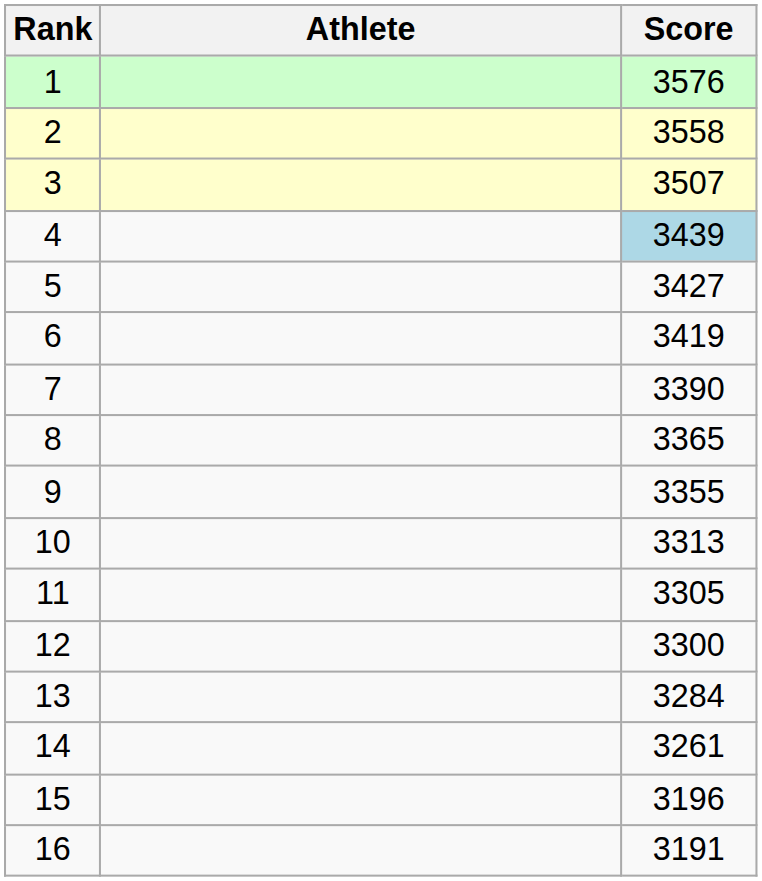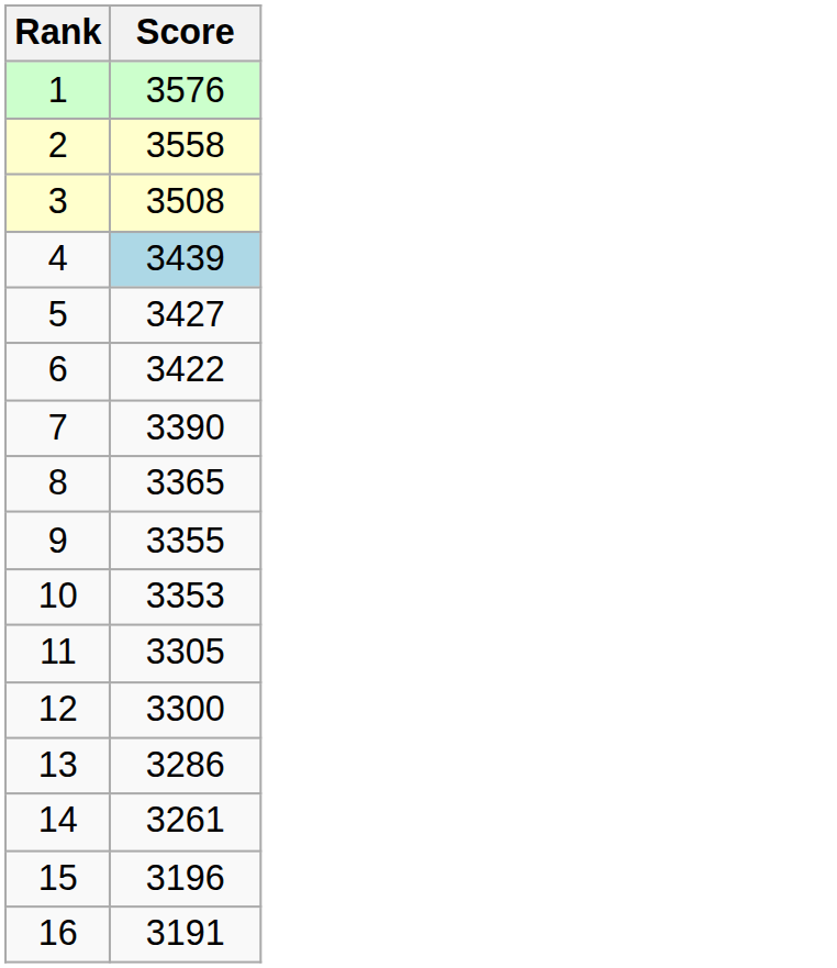- column: Athlete
3 | Score: 3507 -> 3508
6 | Score: 3419 -> 3422
10 | Score: 3313 -> 3353
13 | Score: 3284 -> 3286
